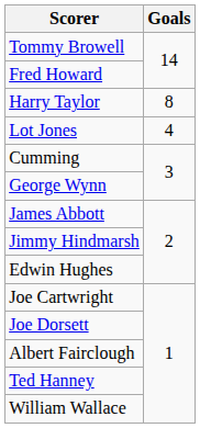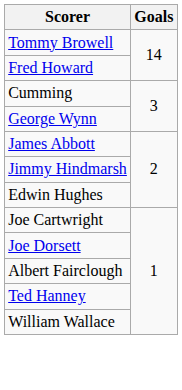- row: Harry Taylor | 8
- row: Lot Jones | 4
